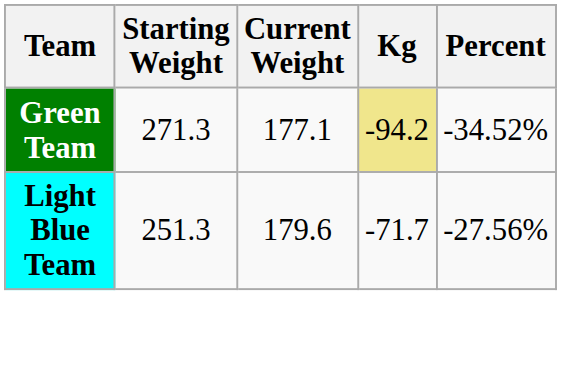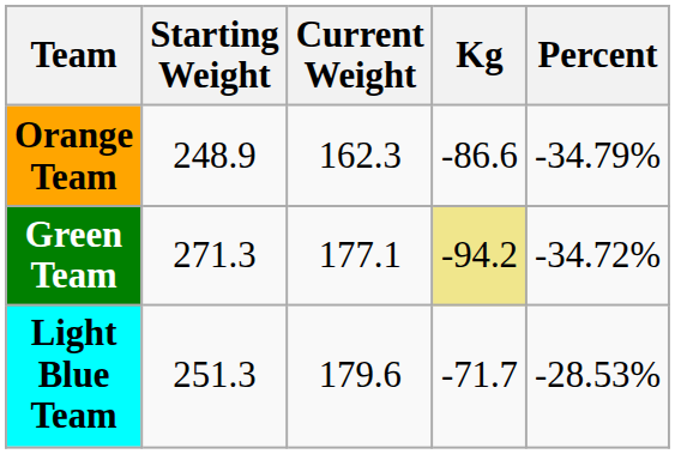+ row: Orange Team | 248.9 | 162.3 | -86.6 | -34.79%
Green Team | Percent: -34.52% -> -34.72%
Light Blue Team | Percent: -27.56% -> -28.53%
